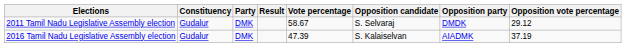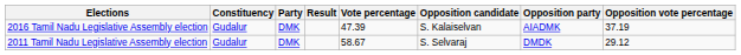rows swapped: 2011 Tamil Nadu Legislative Assembly election <-> 2016 Tamil Nadu Legislative Assembly election
